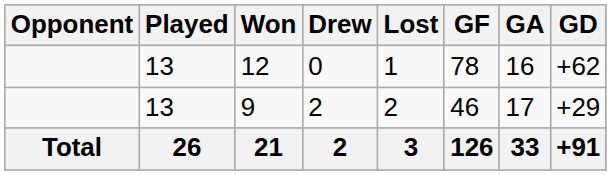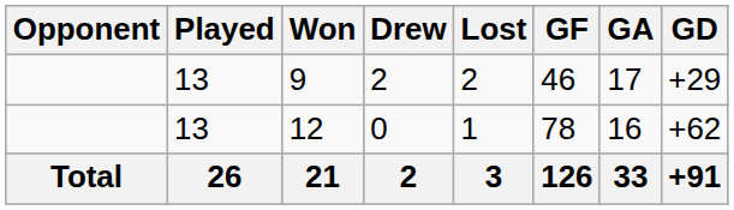rows swapped: 9 <-> 12
